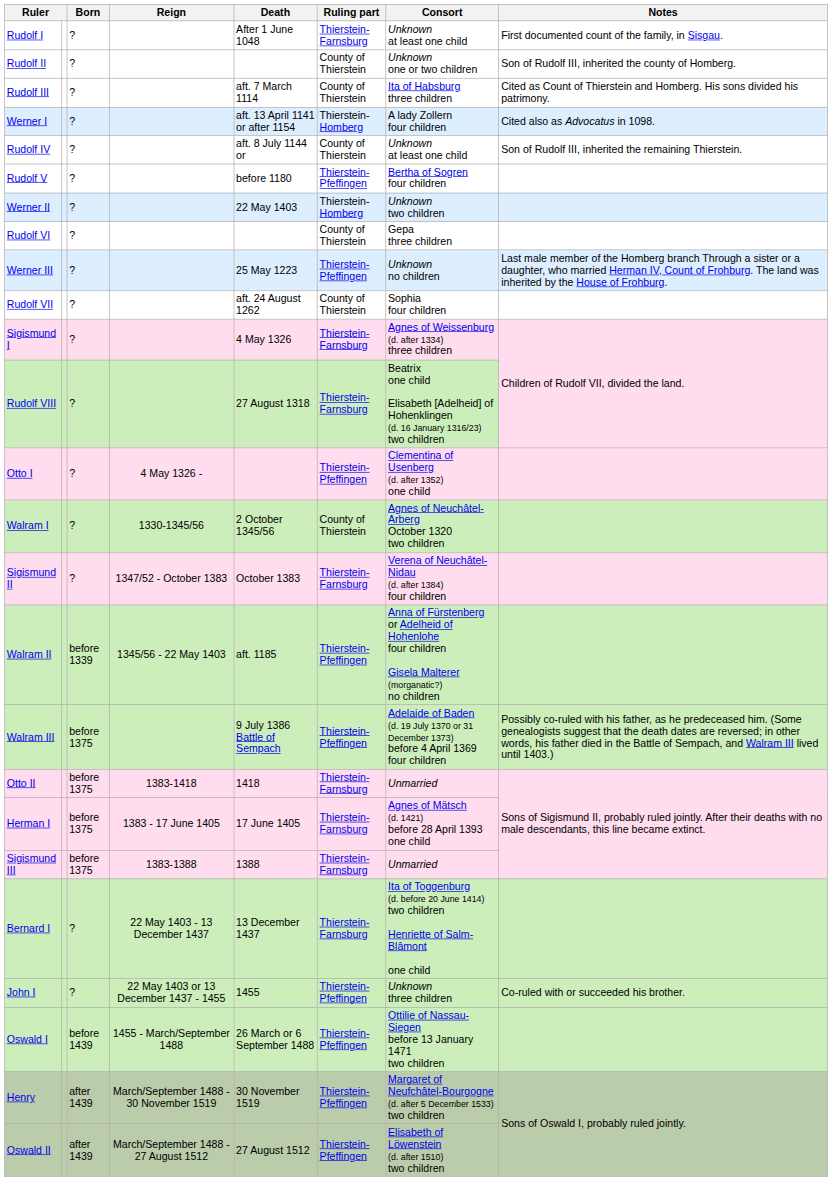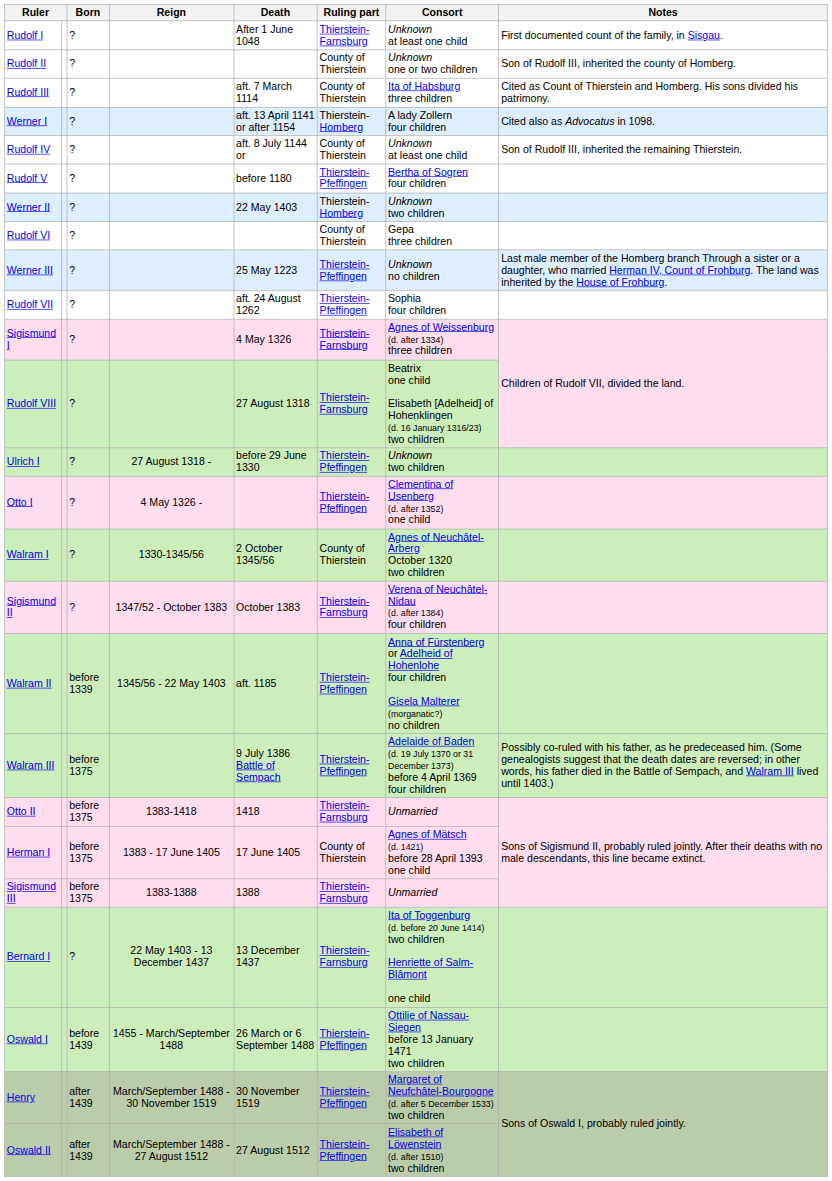Rudolf VII | Ruling part: County of Thierstein -> Thierstein-Pfeffingen
+ row: Ulrich I | ? | 27 August 1318 - | before 29 June 1330 | Thierstein-Pfeffingen | Unknown two children
Herman I | Ruling part: Thierstein-Farnsburg -> County of Thierstein
- row: John I | ? | 22 May 1403 or 13 December 1437 - 1455 | 1455 | Thierstein-Pfeffingen | Unknown three children | Co-ruled with or succeeded his brother.
